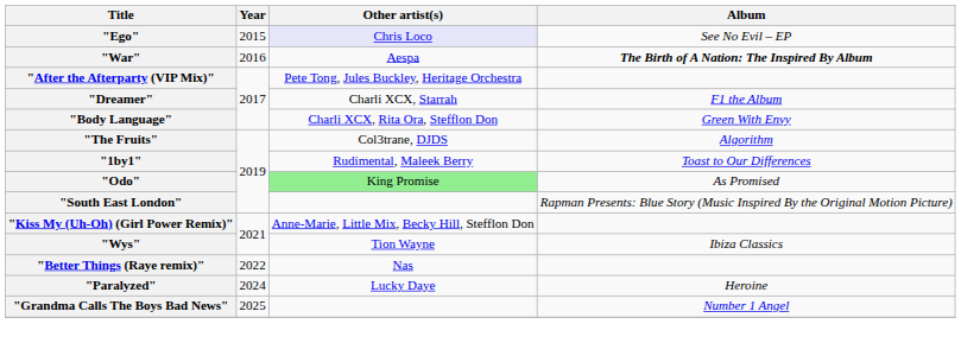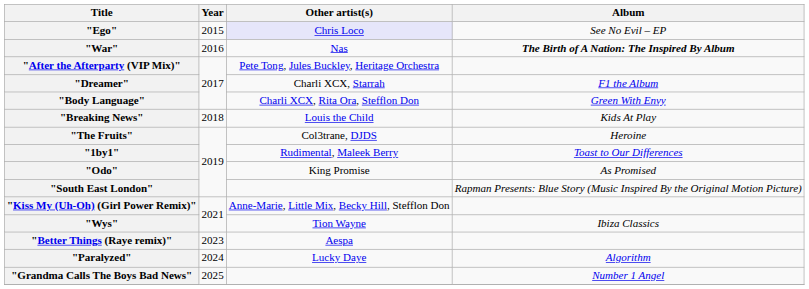"War" | Other artist(s): Aespa -> Nas
+ row: "Breaking News" | 2018 | Louis the Child | Kids At Play
"The Fruits" | Album: Algorithm -> Heroine
"Odo" | Other artist(s): lightgreen background -> no background
"Better Things (Raye remix)" | Year: 2022 -> 2023
"Better Things (Raye remix)" | Other artist(s): Nas -> Aespa
"Paralyzed" | Album: Heroine -> Algorithm
